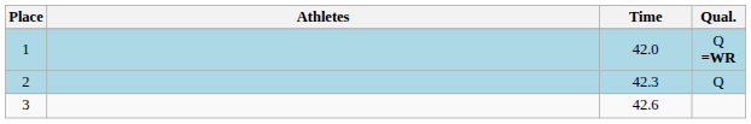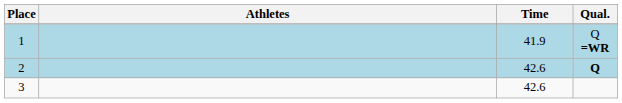1 | Time: 42.0 -> 41.9
2 | Time: 42.3 -> 42.6
2 | Qual.: normal -> bold
